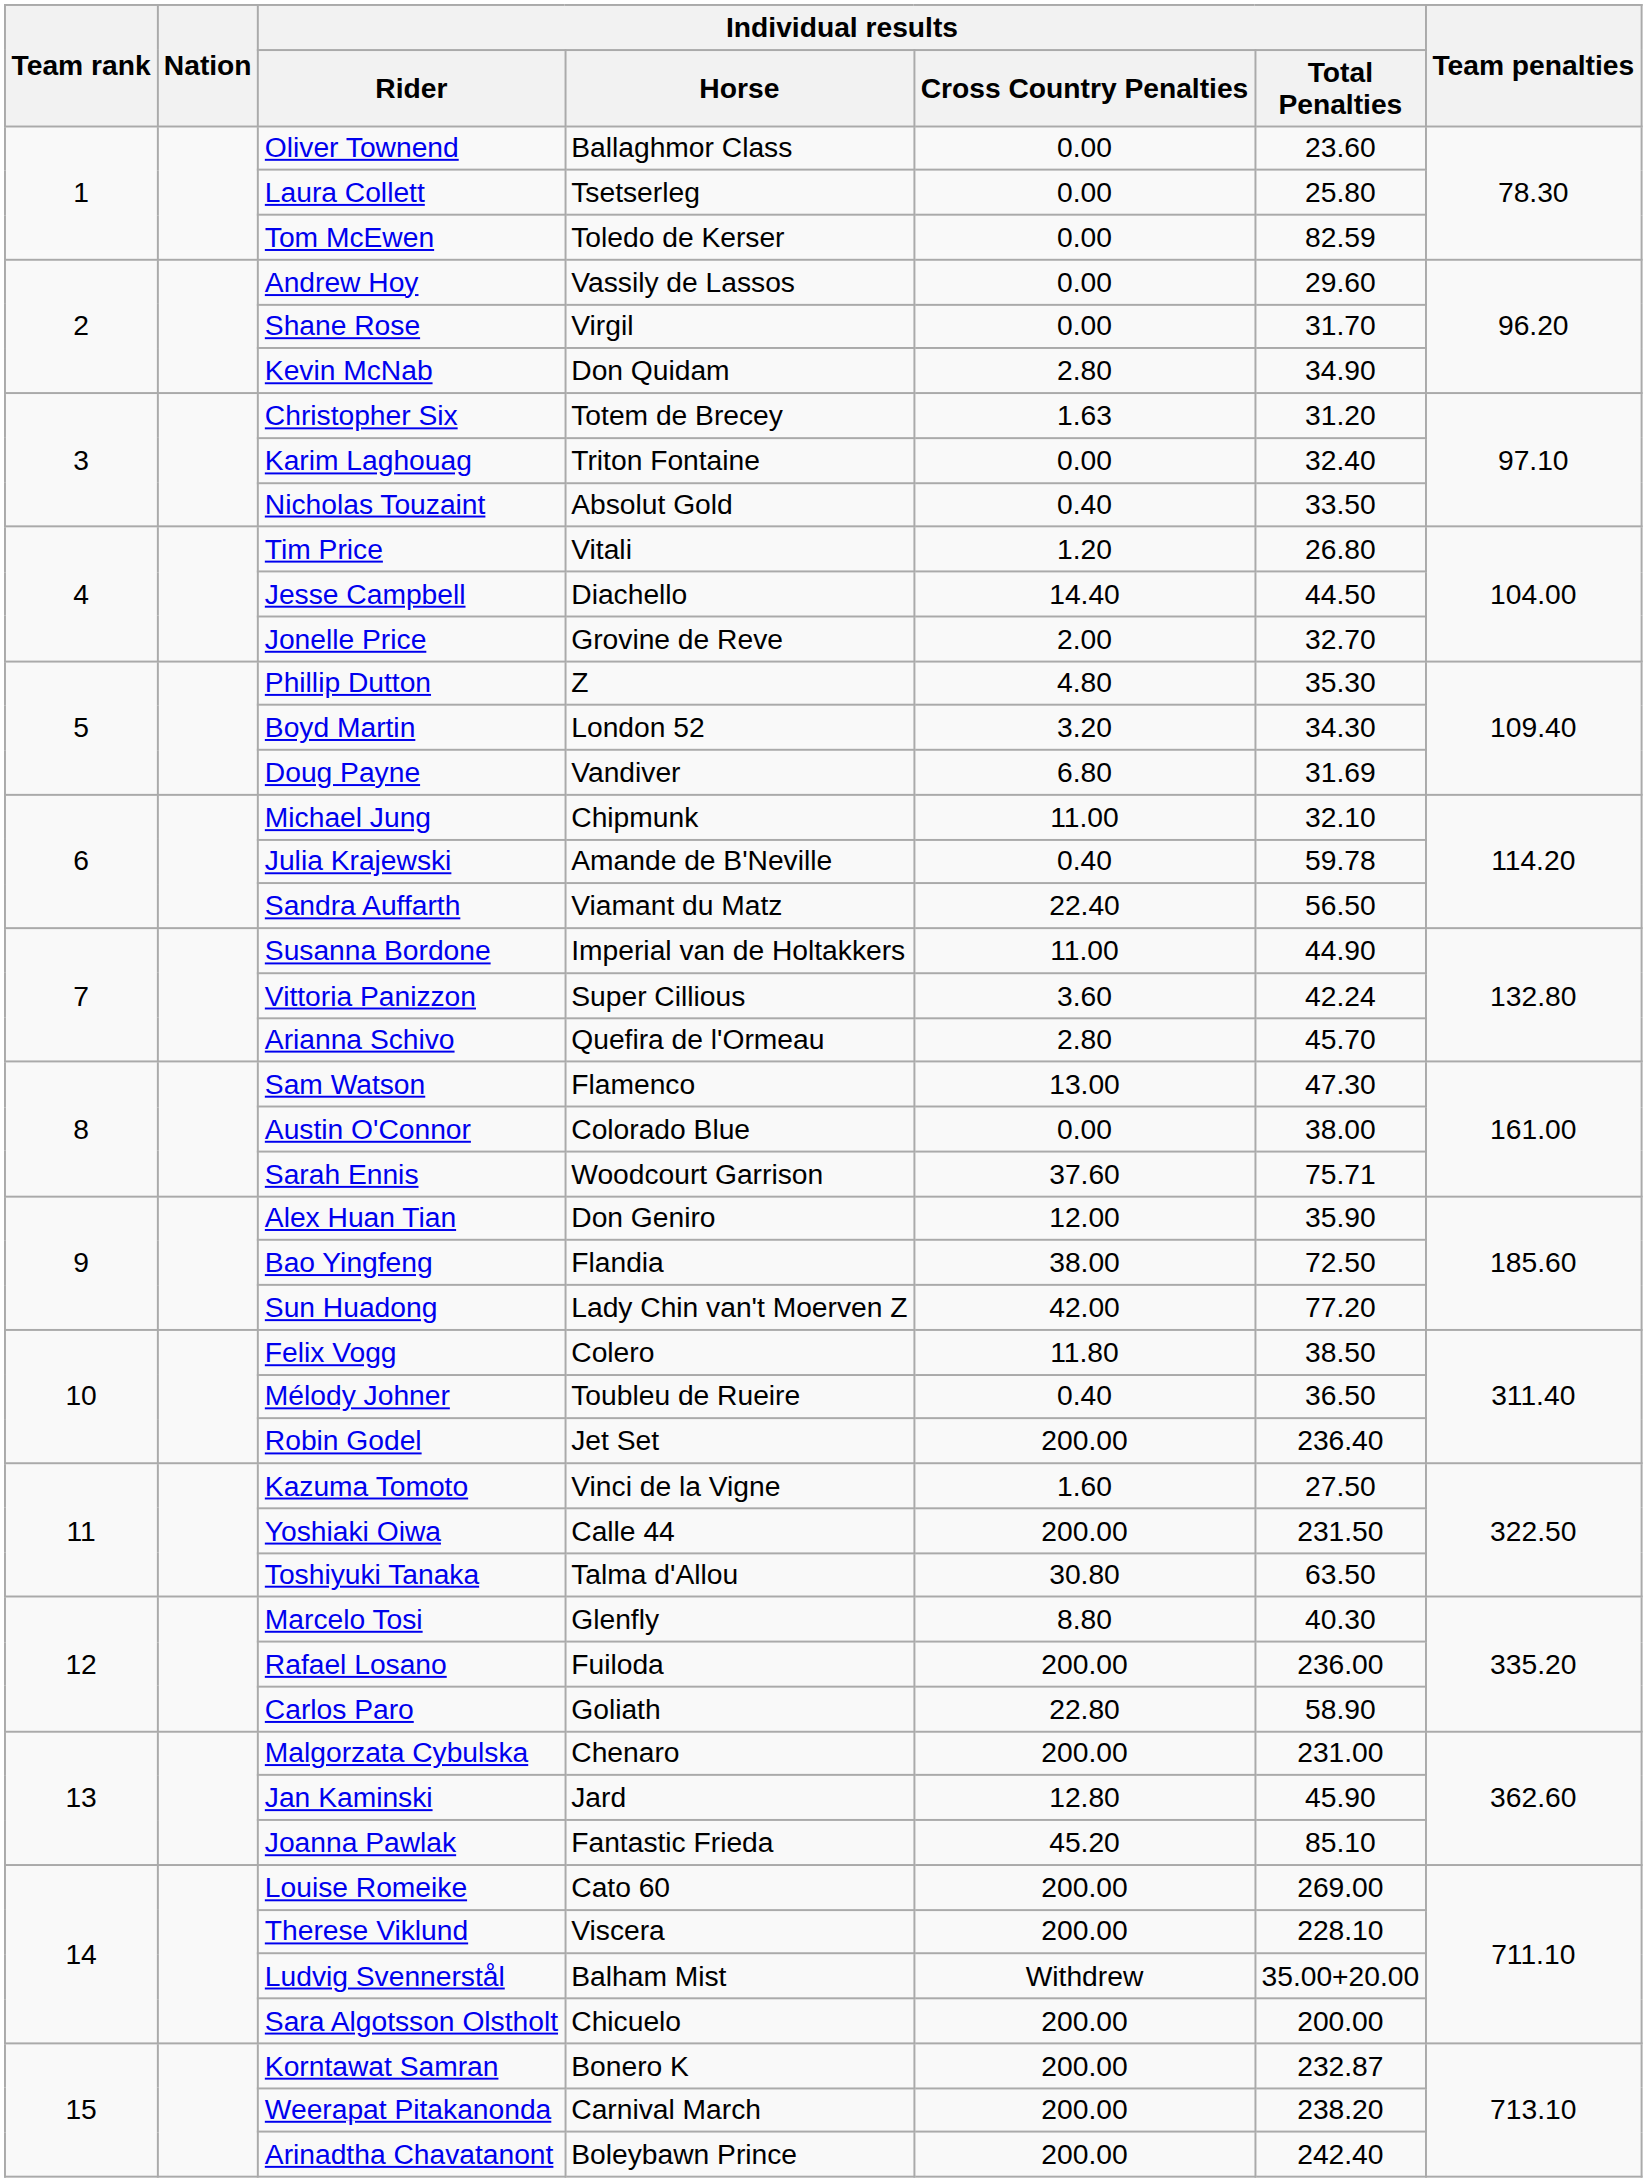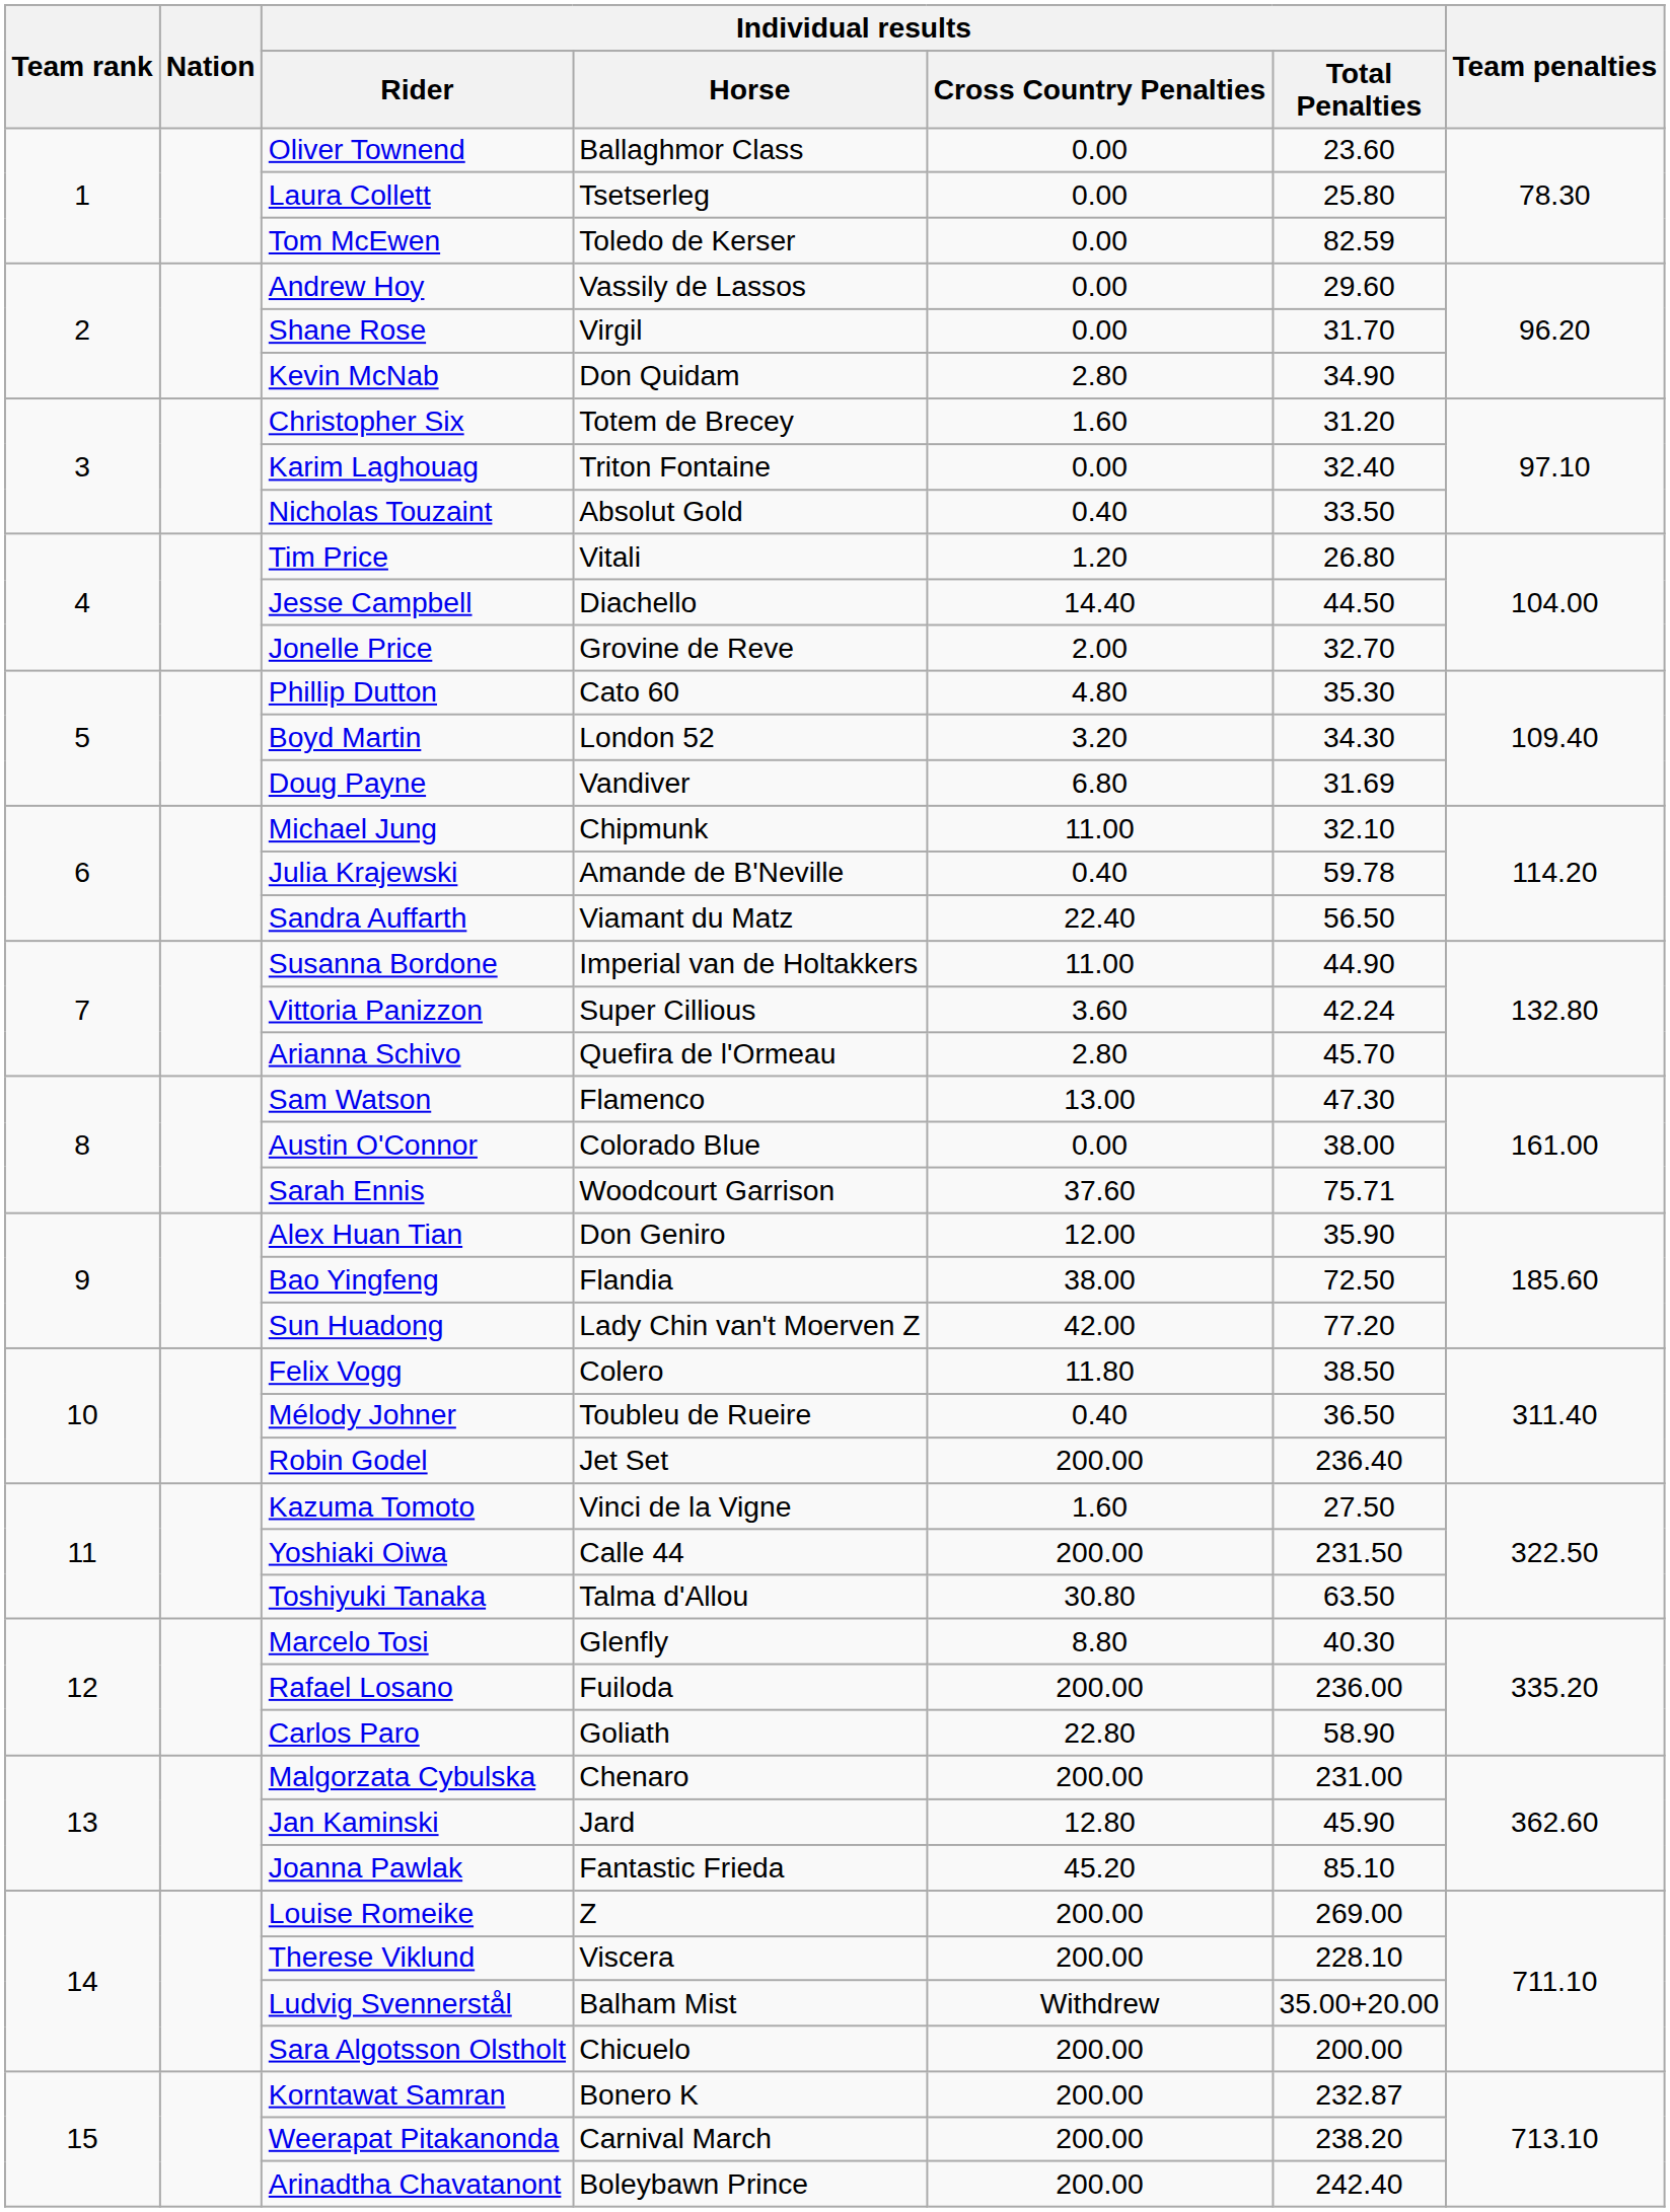Christopher Six | Individual results / Cross Country Penalties: 1.63 -> 1.60
Phillip Dutton | Individual results / Horse: Z -> Cato 60
Louise Romeike | Individual results / Horse: Cato 60 -> Z
